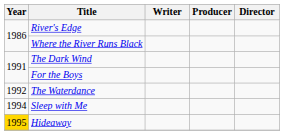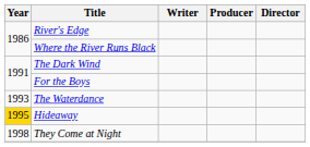The Waterdance | Year: 1992 -> 1993
- row: 1994 | Sleep with Me
+ row: 1998 | They Come at Night
